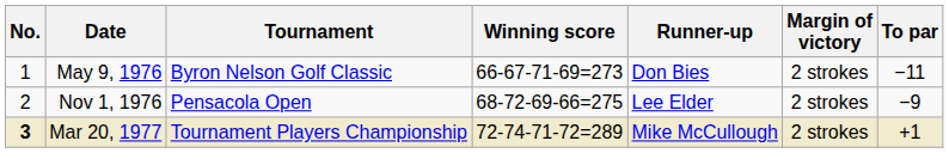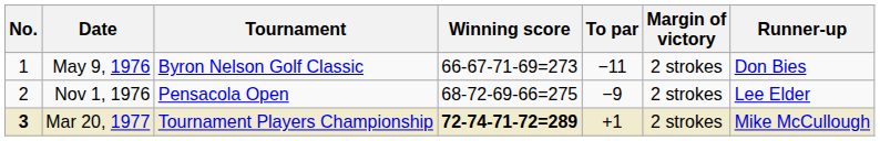columns swapped: To par <-> Runner-up
Mar 20, 1977 | Winning score: normal -> bold
